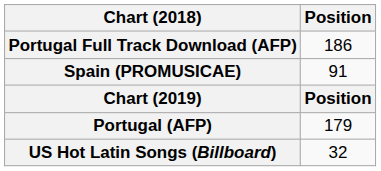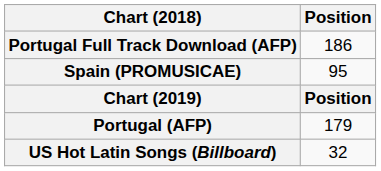Spain (PROMUSICAE) | Position: 91 -> 95
